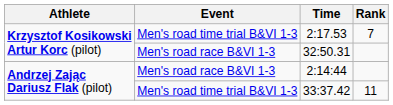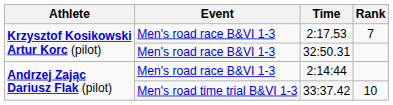2:17.53 | Event: Men's road time trial B&VI 1-3 -> Men's road race B&VI 1-3
33:37.42 | Rank: 11 -> 10
